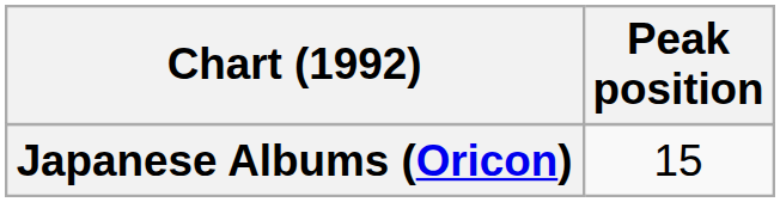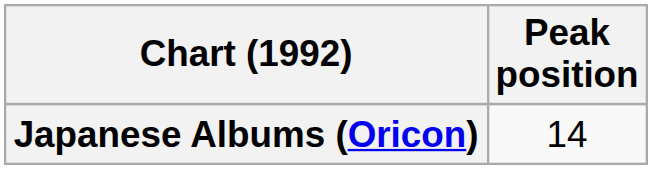Japanese Albums (Oricon) | Peak position: 15 -> 14
